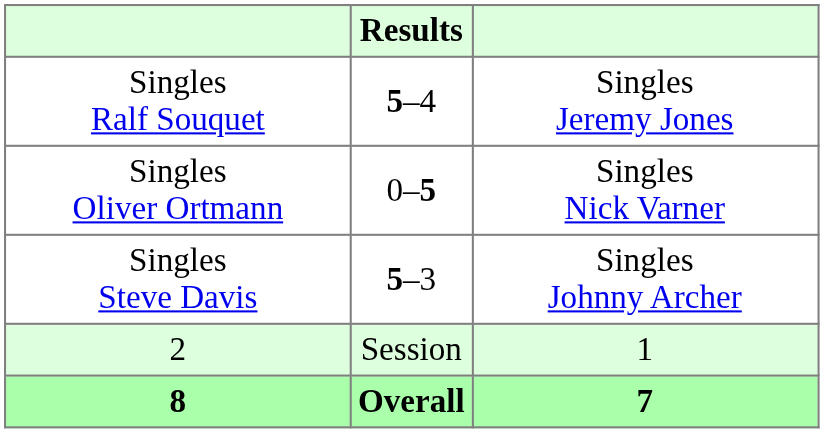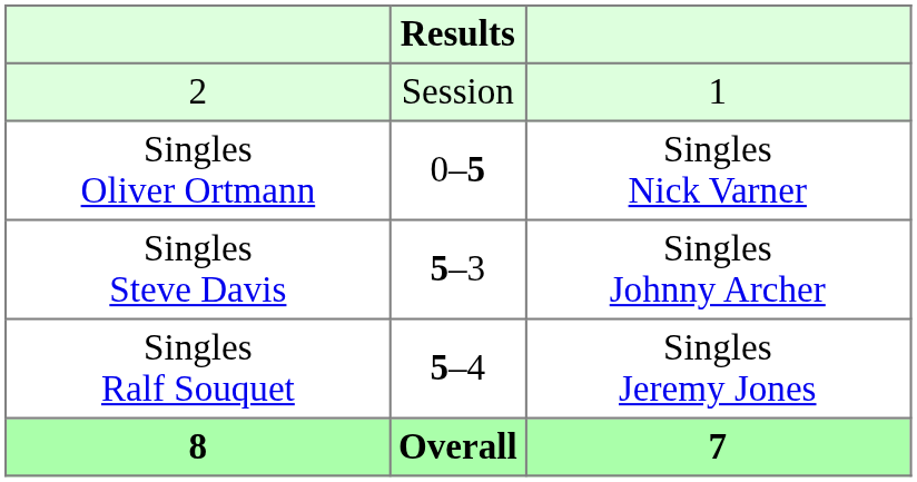rows swapped: Singles Ralf Souquet <-> 2
